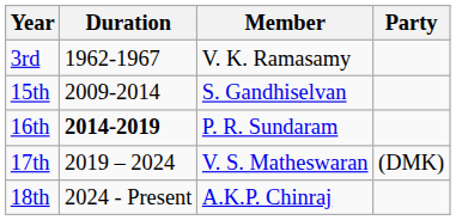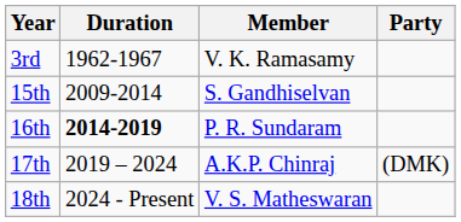17th | Member: V. S. Matheswaran -> A.K.P. Chinraj
18th | Member: A.K.P. Chinraj -> V. S. Matheswaran
